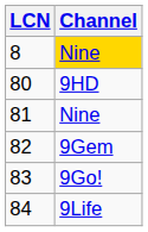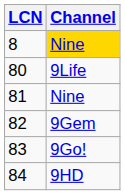80 | Channel: 9HD -> 9Life
84 | Channel: 9Life -> 9HD
